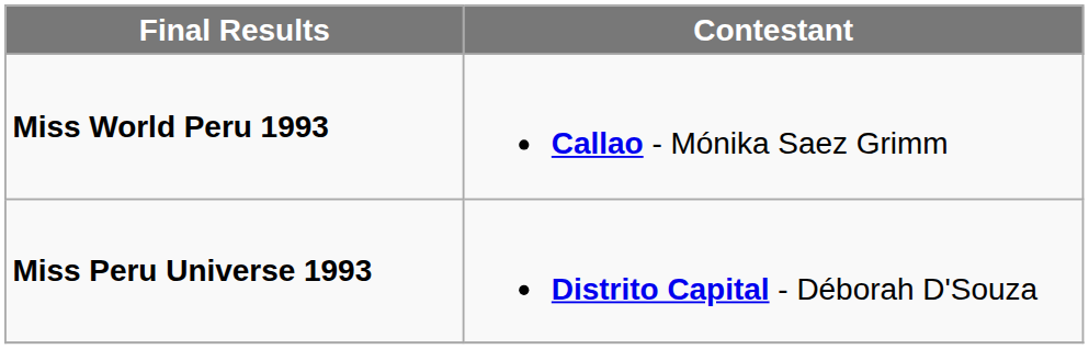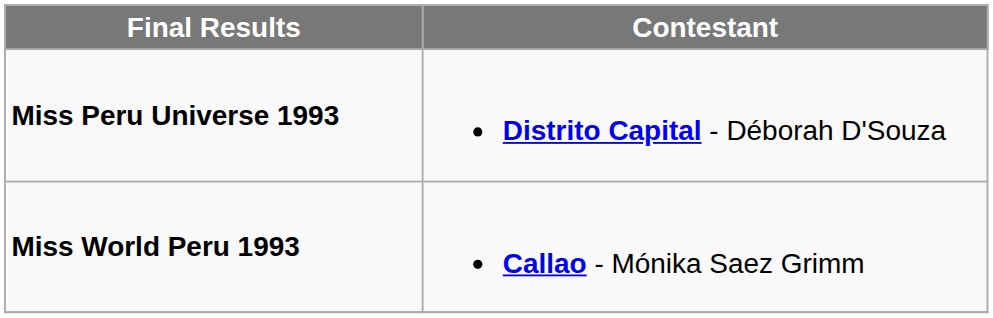rows swapped: Miss Peru Universe 1993 <-> Miss World Peru 1993
